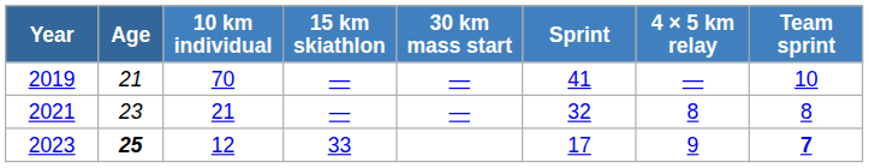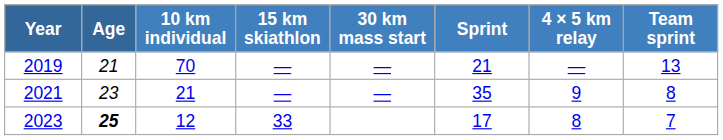2019 | Sprint: 41 -> 21
2019 | Team sprint: 10 -> 13
2021 | Sprint: 32 -> 35
2021 | 4 × 5 km relay: 8 -> 9
2023 | 4 × 5 km relay: 9 -> 8
2023 | Team sprint: bold -> normal
